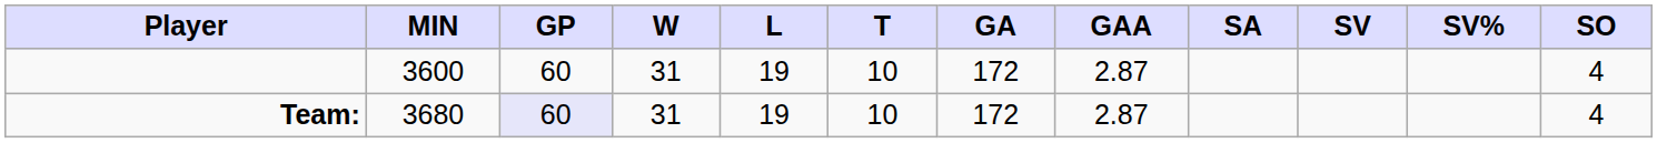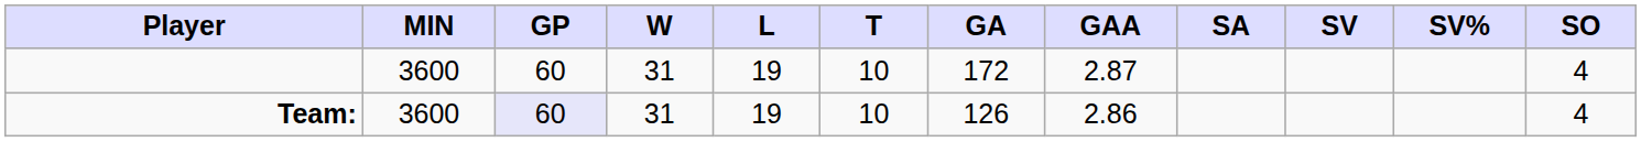Team: | MIN: 3680 -> 3600
Team: | GA: 172 -> 126
Team: | GAA: 2.87 -> 2.86
